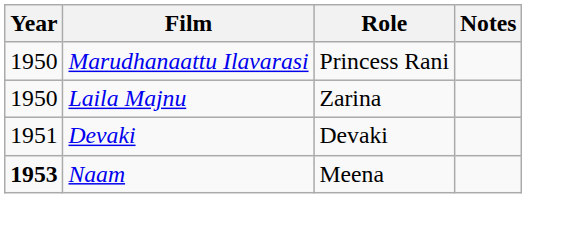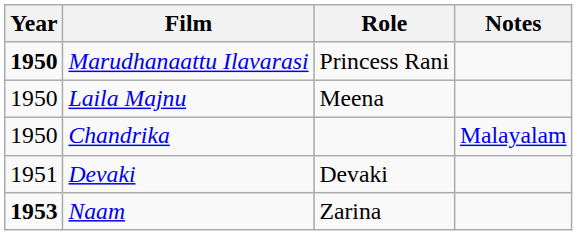Marudhanaattu Ilavarasi | Year: normal -> bold
Laila Majnu | Role: Zarina -> Meena
+ row: 1950 | Chandrika | Malayalam
Naam | Role: Meena -> Zarina
